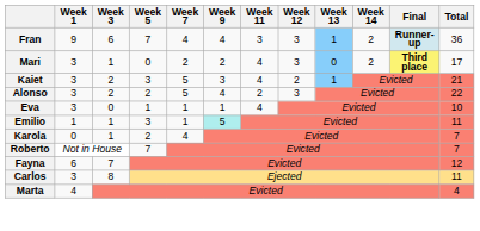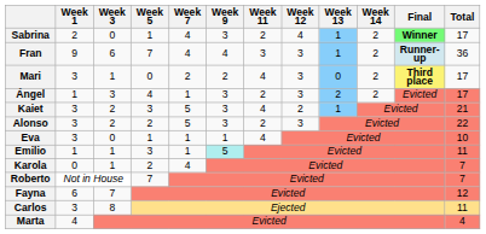+ row: Sabrina | 2 | 0 | 1 | 4 | 3 | 2 | 4 | 1 | 2 | Winner | 17
+ row: Ángel | 1 | 3 | 4 | 1 | 3 | 2 | 3 | 2 | 2 | Evicted | 17
Alonso | Week 9: 4 -> 3
